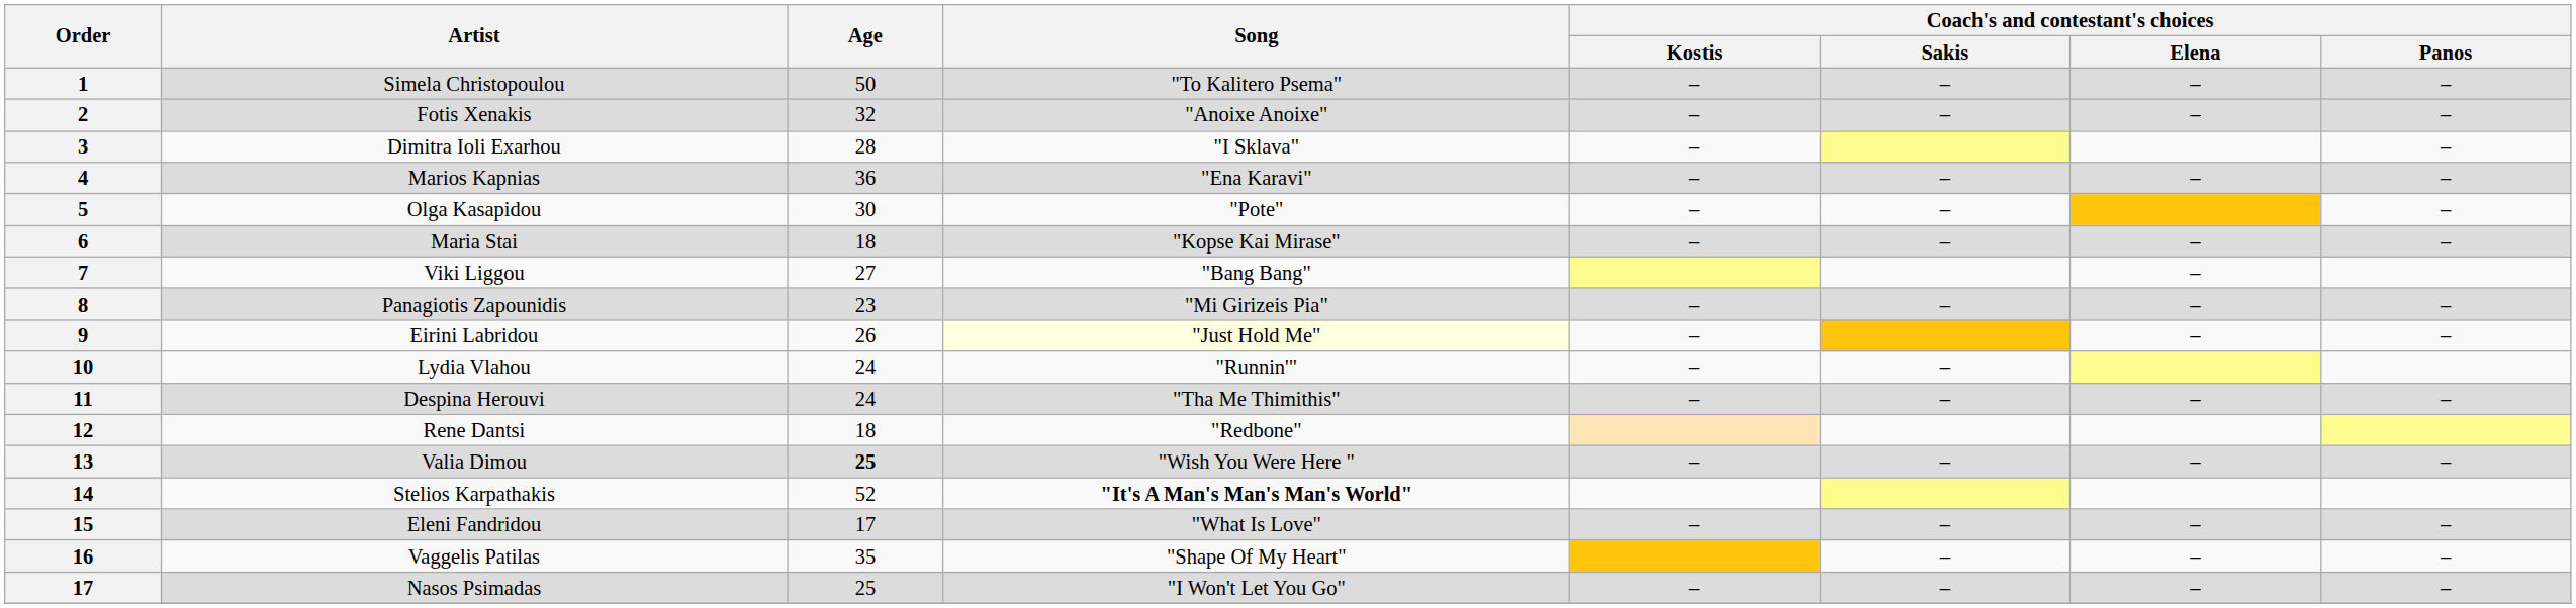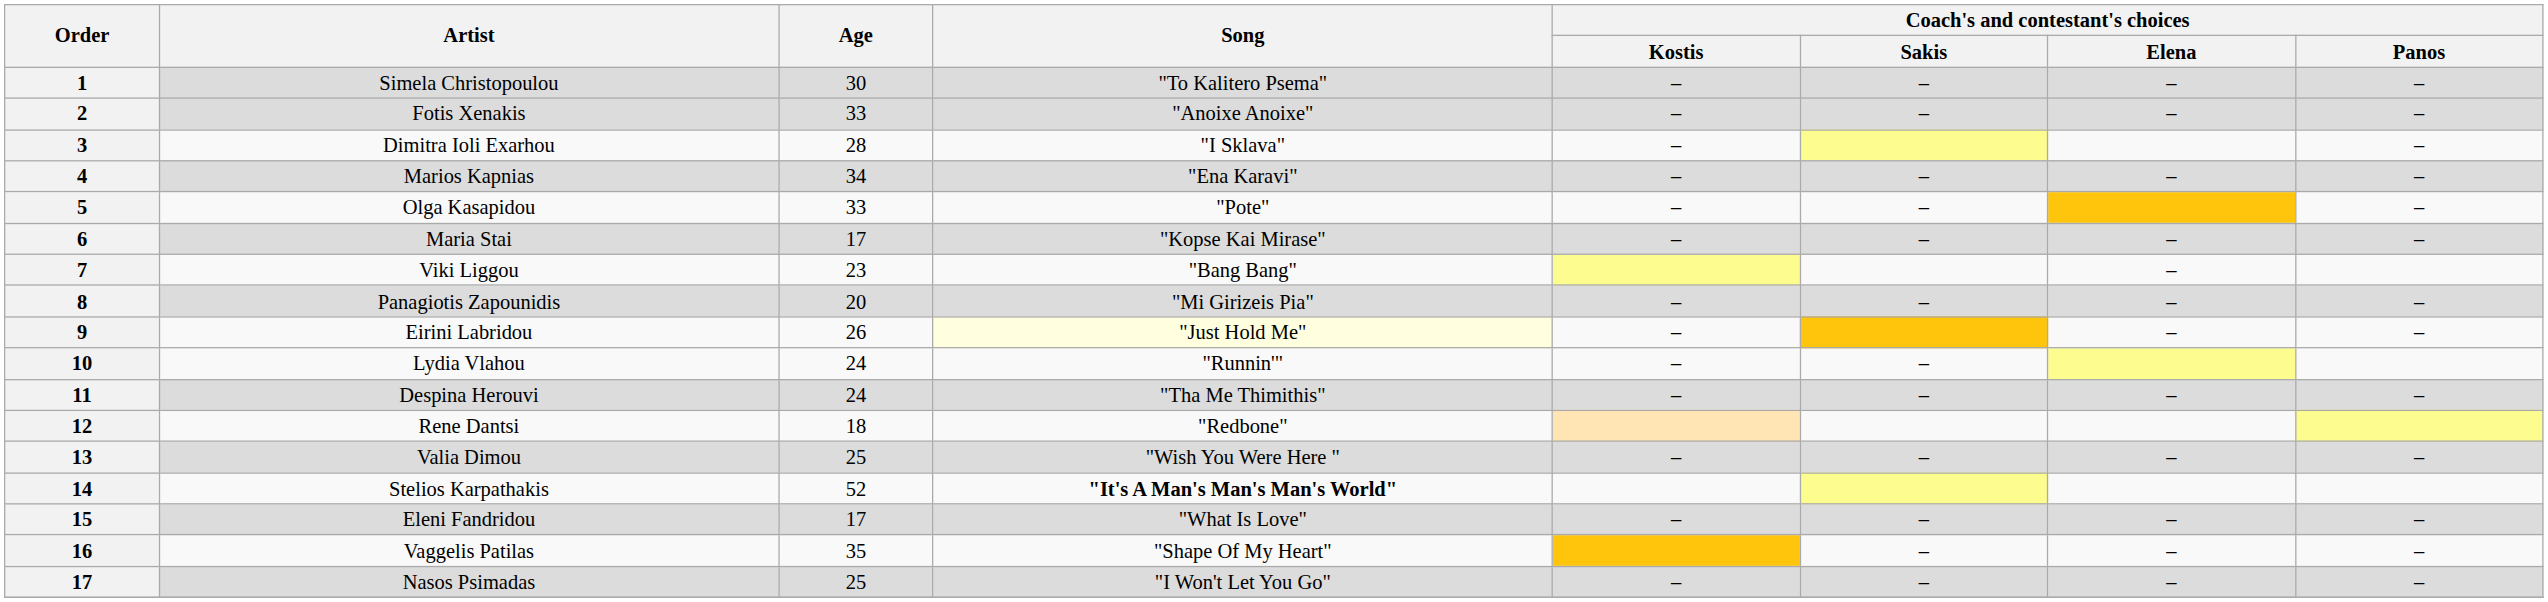Simela Christopoulou | Age: 50 -> 30
Fotis Xenakis | Age: 32 -> 33
Marios Kapnias | Age: 36 -> 34
Olga Kasapidou | Age: 30 -> 33
Maria Stai | Age: 18 -> 17
Viki Liggou | Age: 27 -> 23
Panagiotis Zapounidis | Age: 23 -> 20
Valia Dimou | Age: bold -> normal
